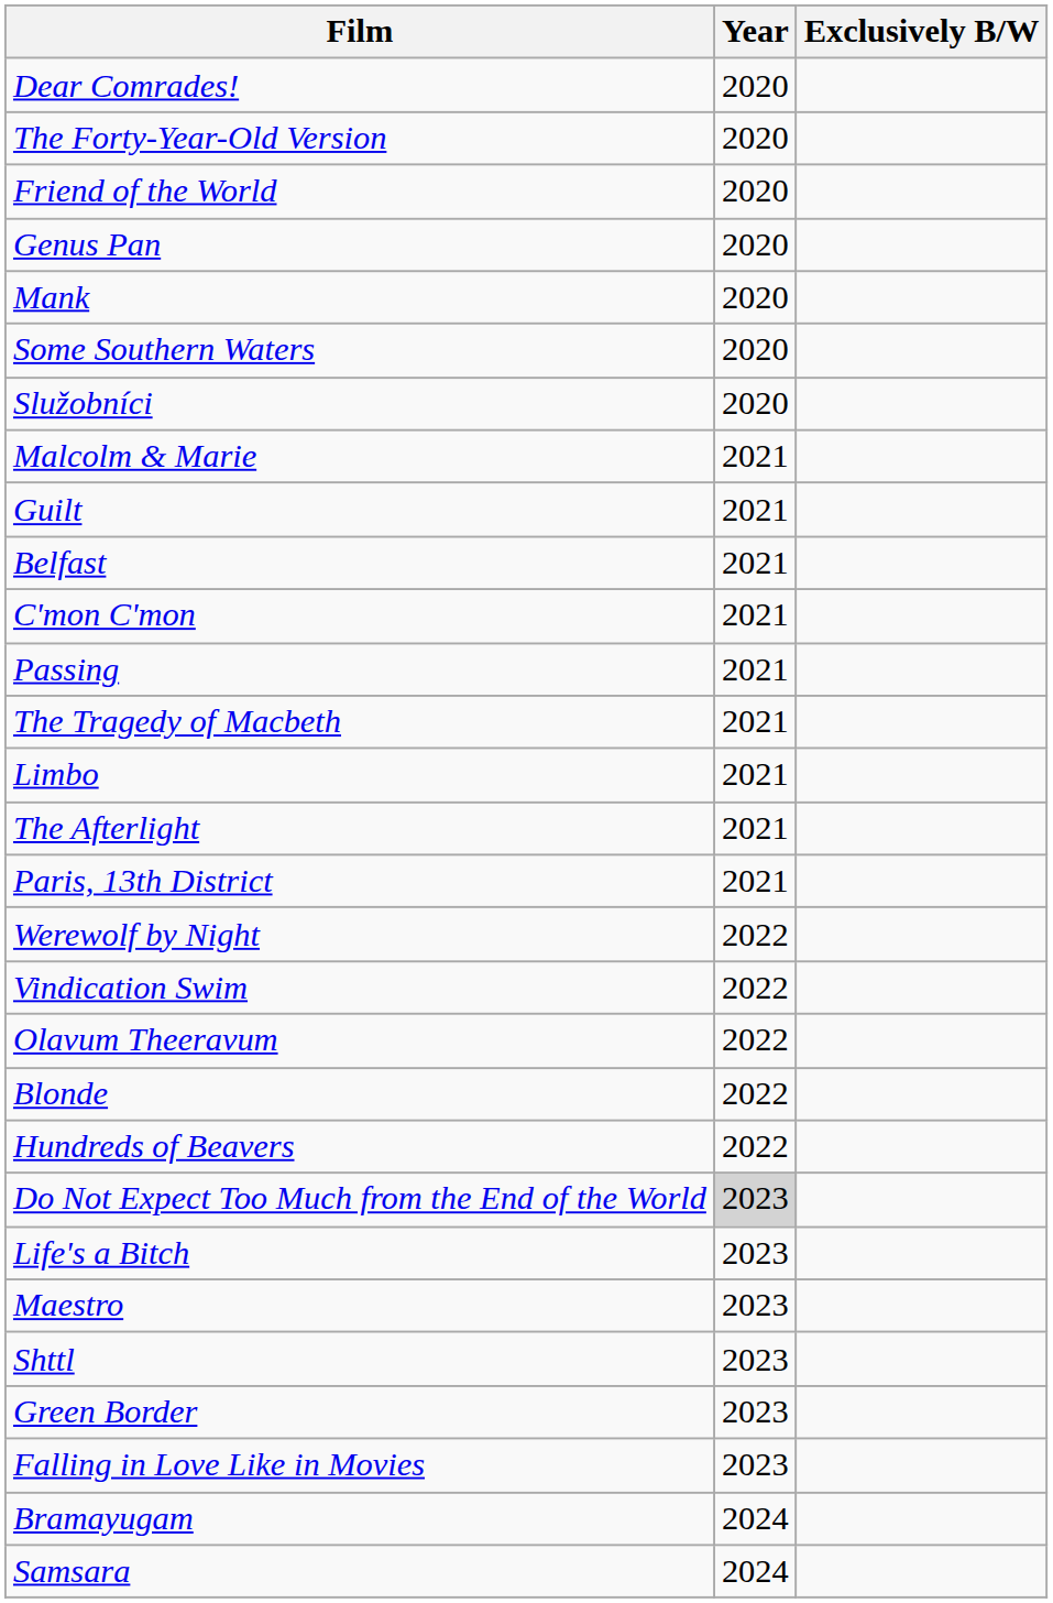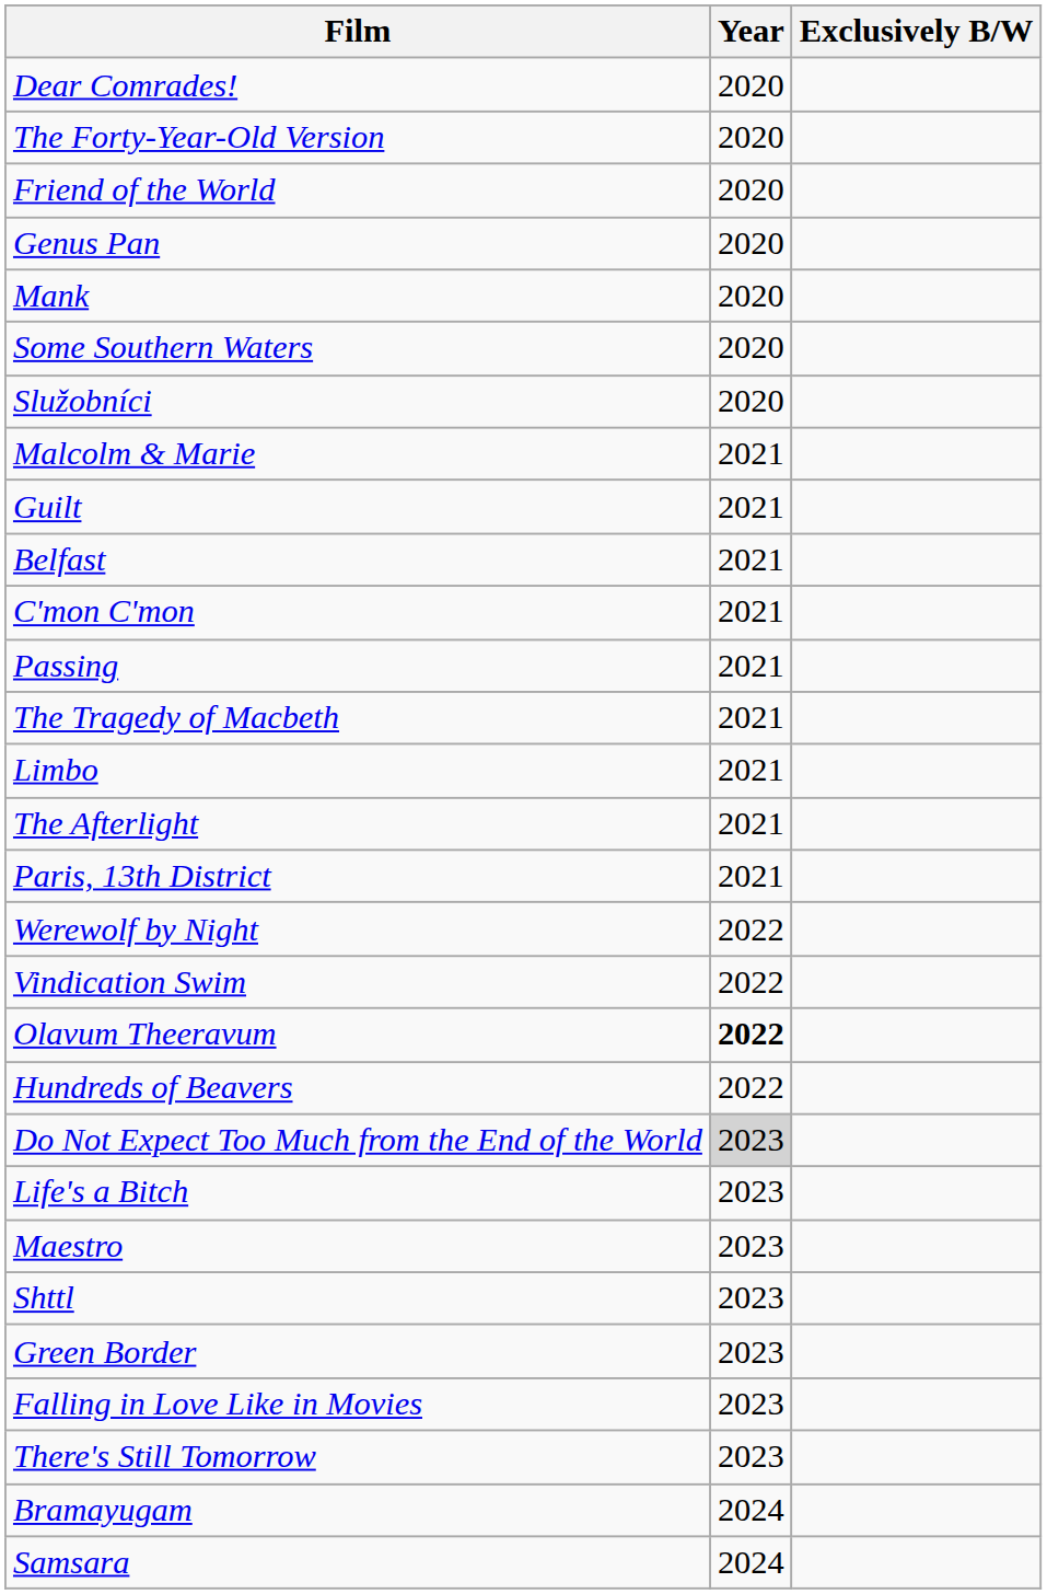Olavum Theeravum | Year: normal -> bold
- row: Blonde | 2022
+ row: There's Still Tomorrow | 2023
